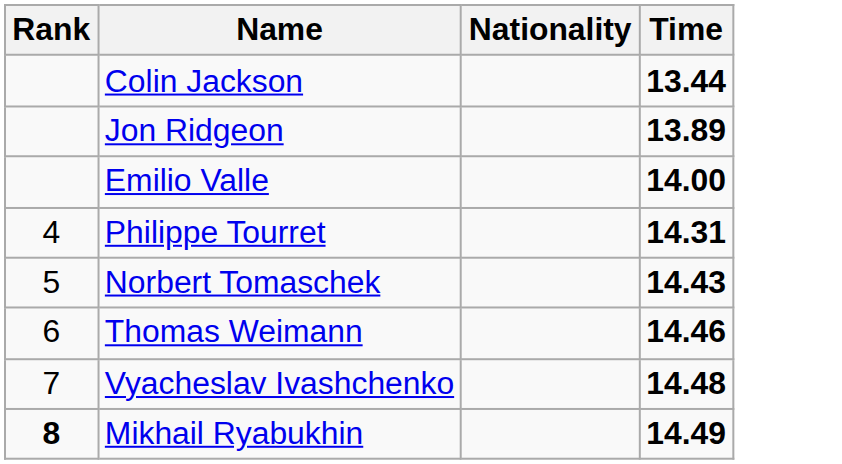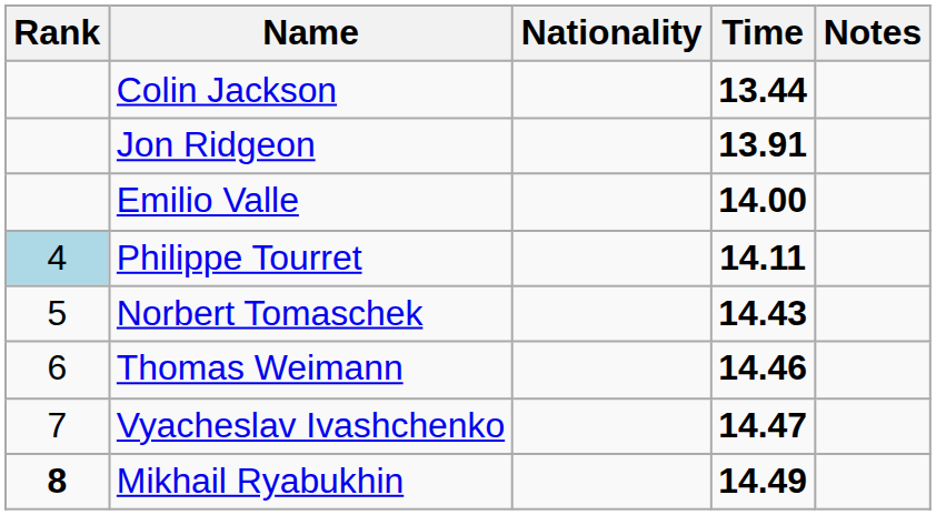+ column: Notes
Jon Ridgeon | Time: 13.89 -> 13.91
Philippe Tourret | Rank: no background -> lightblue background
Philippe Tourret | Time: 14.31 -> 14.11
Vyacheslav Ivashchenko | Time: 14.48 -> 14.47
